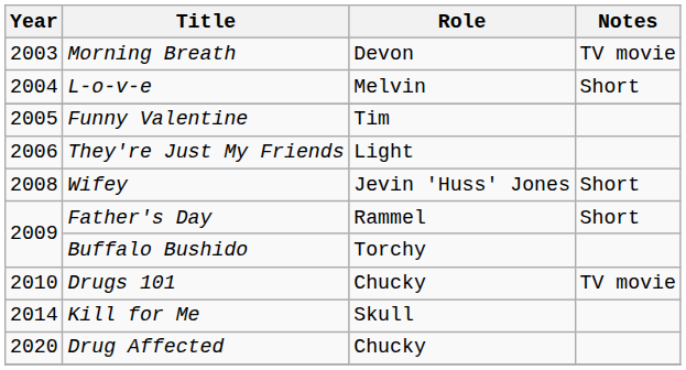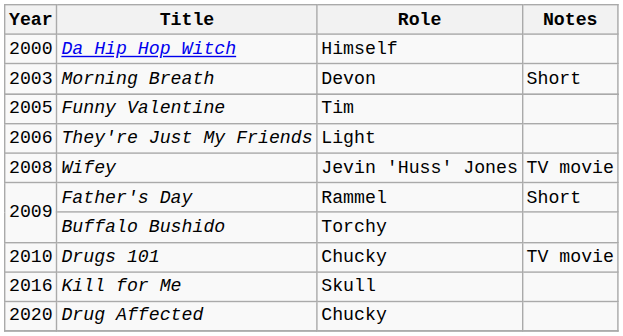+ row: 2000 | Da Hip Hop Witch | Himself
Morning Breath | Notes: TV movie -> Short
- row: 2004 | L-o-v-e | Melvin | Short
Wifey | Notes: Short -> TV movie
Kill for Me | Year: 2014 -> 2016
